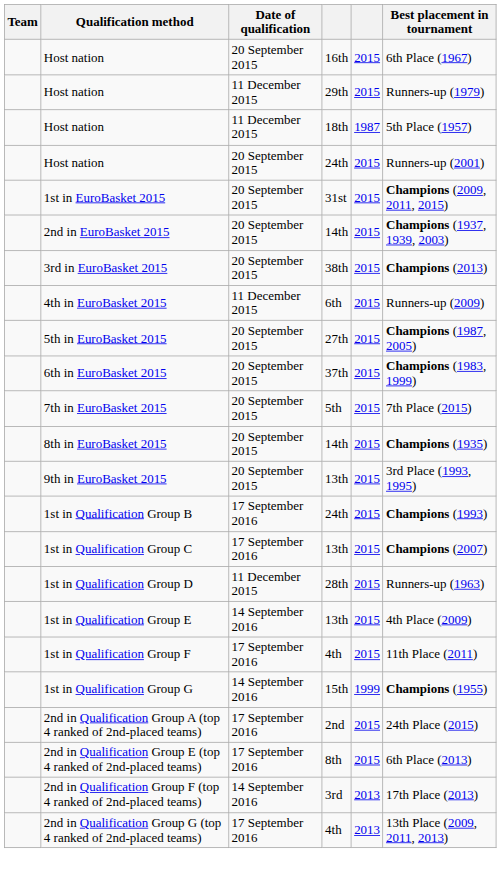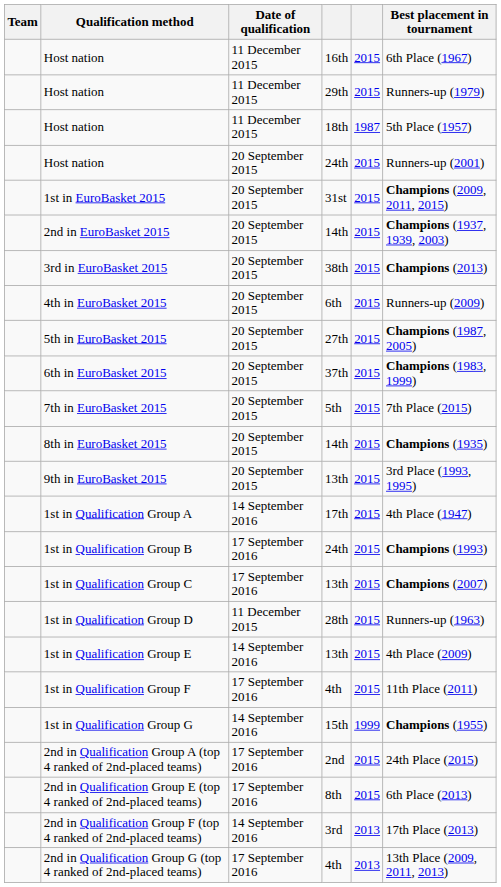Host nation / 16th | Date of qualification: 20 September 2015 -> 11 December 2015
4th in EuroBasket 2015 | Date of qualification: 11 December 2015 -> 20 September 2015
+ row: 1st in Qualification Group A | 14 September 2016 | 17th | 2015 | 4th Place (1947)
